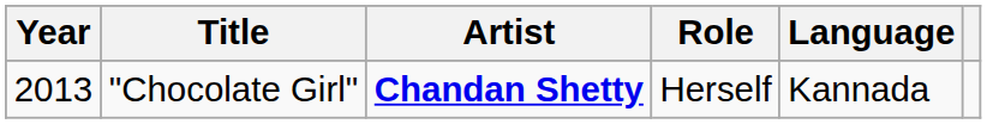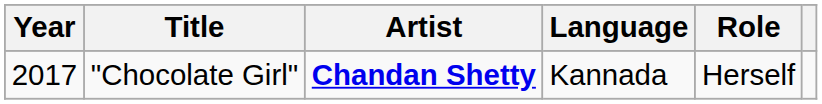columns swapped: Role <-> Language
"Chocolate Girl" | Year: 2013 -> 2017
